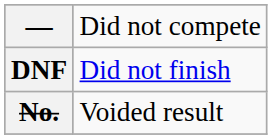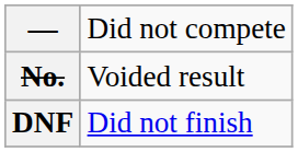rows swapped: DNF <-> No.
